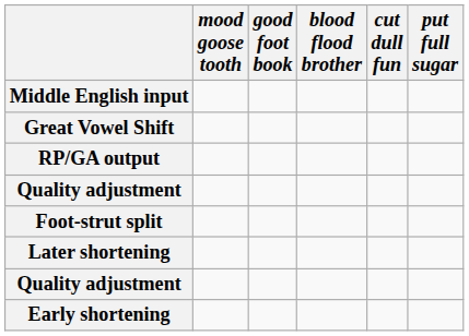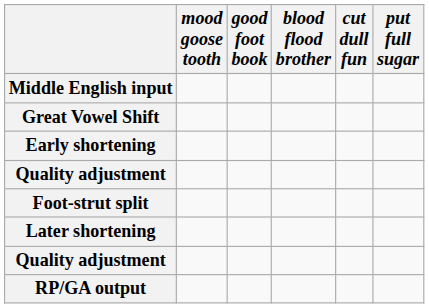rows swapped: Early shortening <-> RP/GA output
